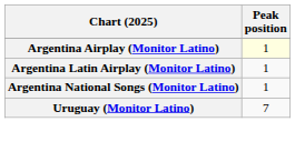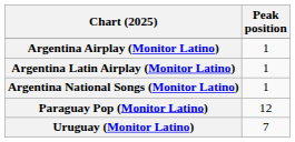Argentina Airplay (Monitor Latino) | Peak position: lightyellow background -> no background
+ row: Paraguay Pop (Monitor Latino) | 12
